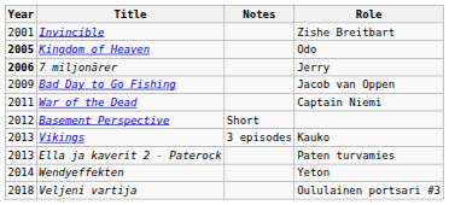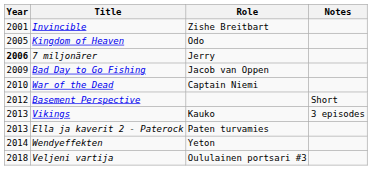columns swapped: Role <-> Notes
Kingdom of Heaven | Year: bold -> normal
War of the Dead | Year: 2011 -> 2010
